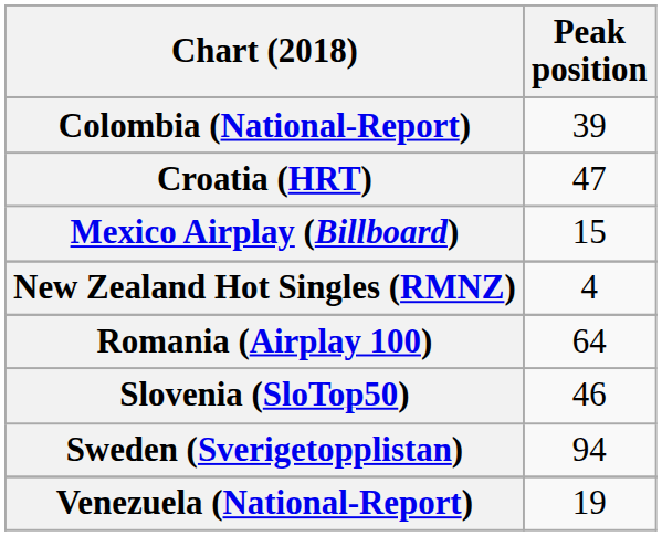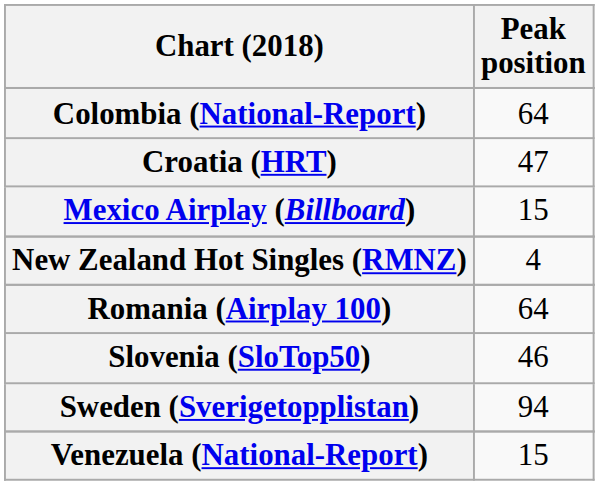Colombia (National-Report) | Peak position: 39 -> 64
Venezuela (National-Report) | Peak position: 19 -> 15
